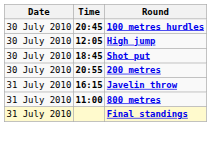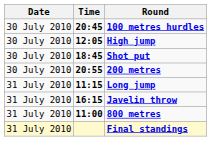+ row: 31 July 2010 | 11:15 | Long jump
